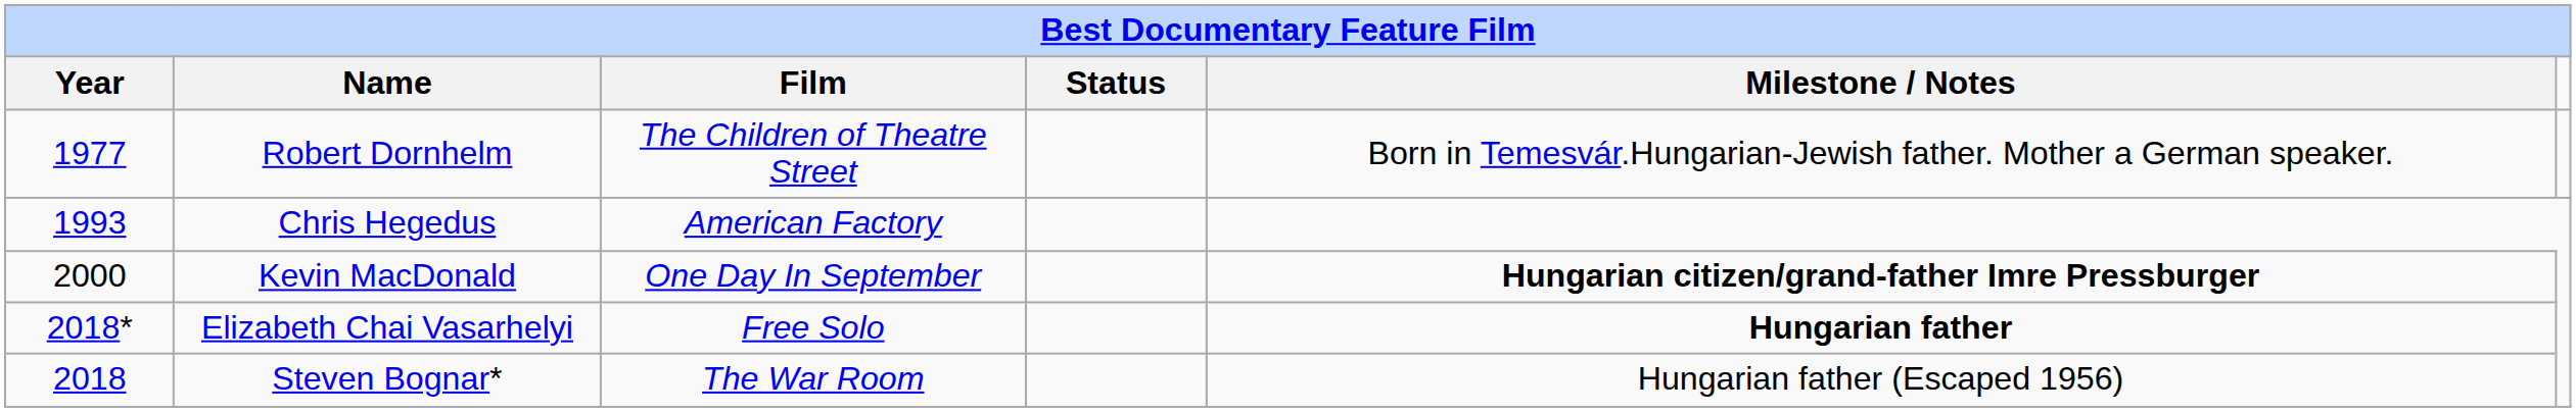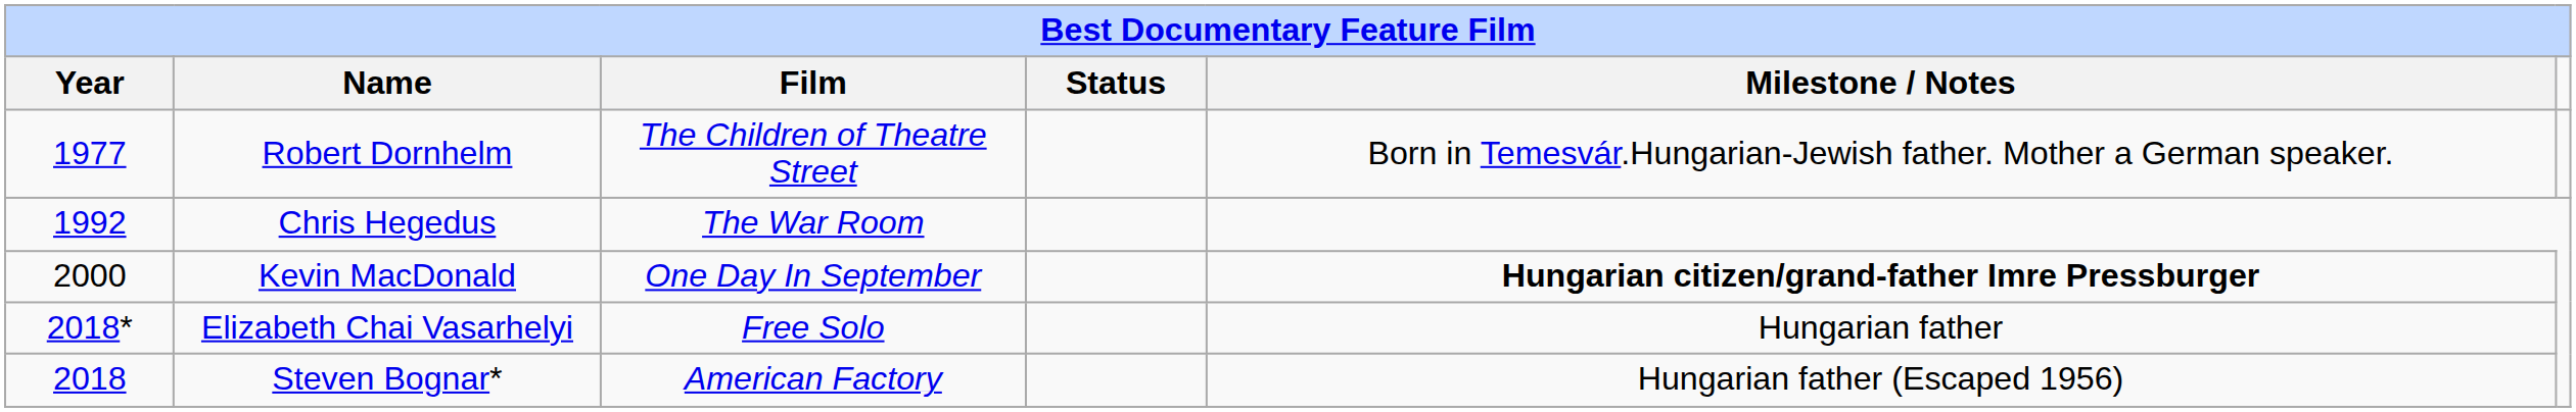Chris Hegedus | Year: 1993 -> 1992
Chris Hegedus | Film: American Factory -> The War Room
Elizabeth Chai Vasarhelyi | Milestone / Notes: bold -> normal
Steven Bognar* | Film: The War Room -> American Factory
